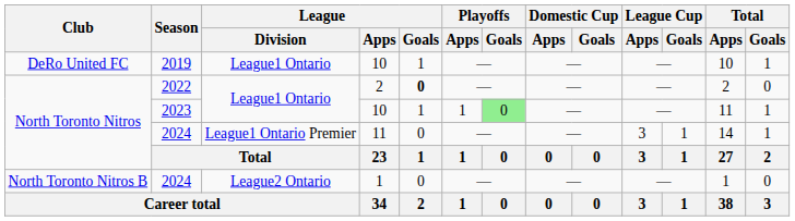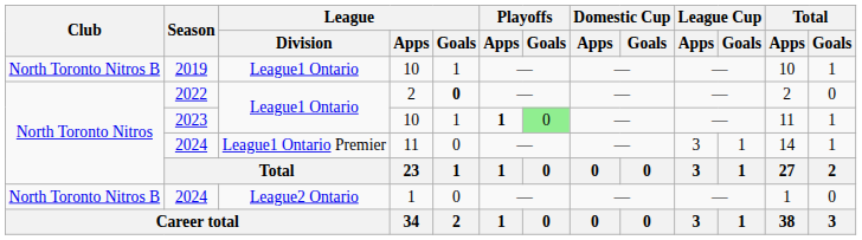2019 | Club: DeRo United FC -> North Toronto Nitros B
2023 | Playoffs / Apps: normal -> bold
